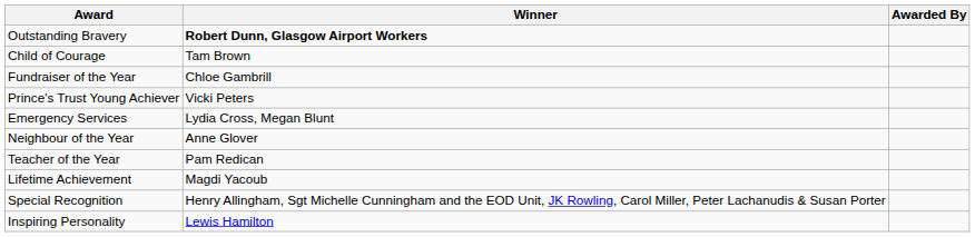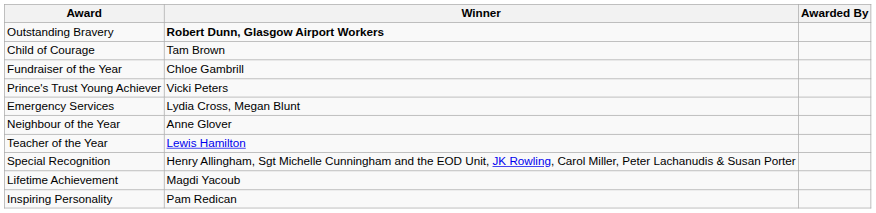Teacher of the Year | Winner: Pam Redican -> Lewis Hamilton
rows swapped: Lifetime Achievement <-> Special Recognition
Inspiring Personality | Winner: Lewis Hamilton -> Pam Redican
